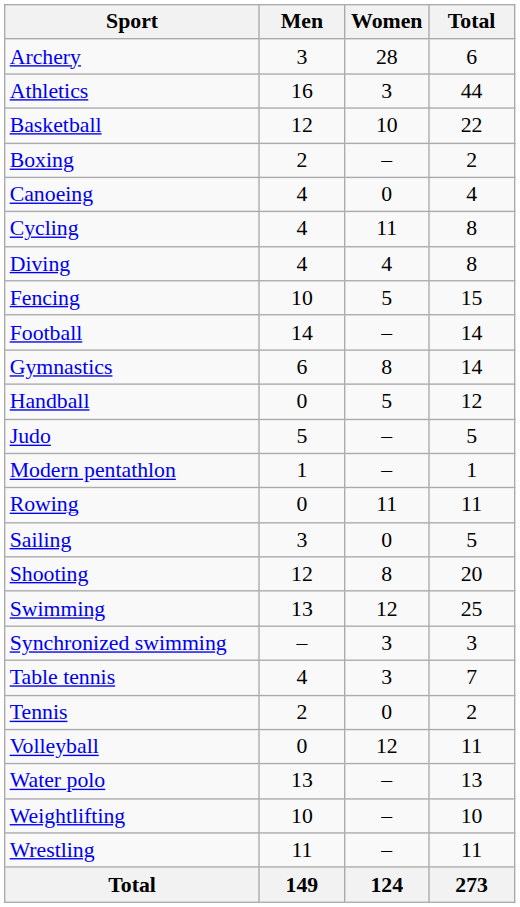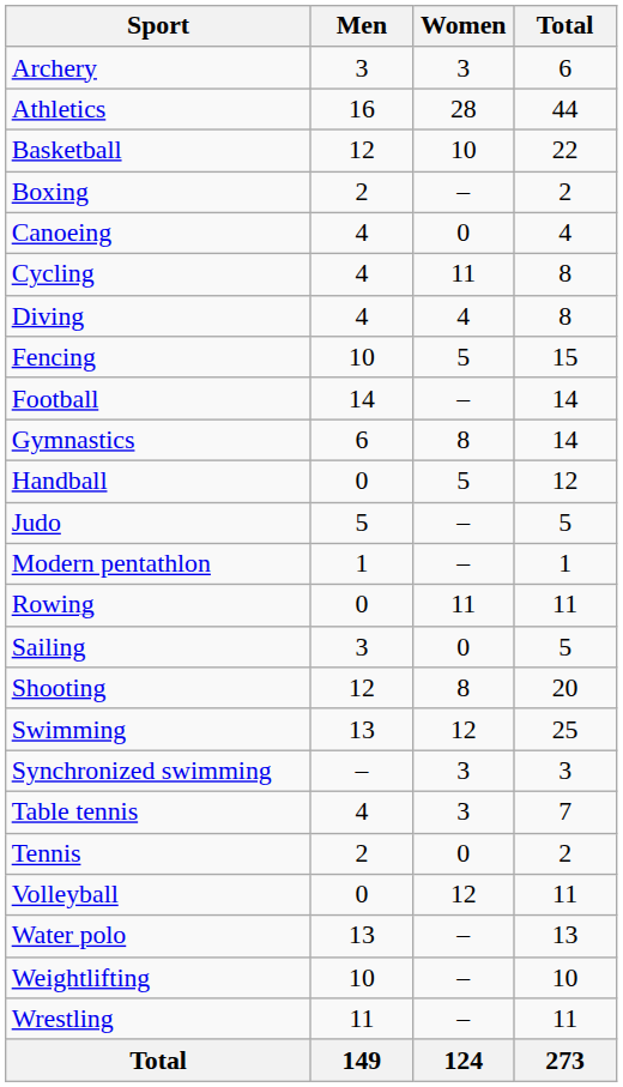Archery | Women: 28 -> 3
Athletics | Women: 3 -> 28
